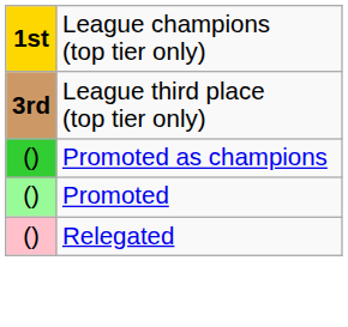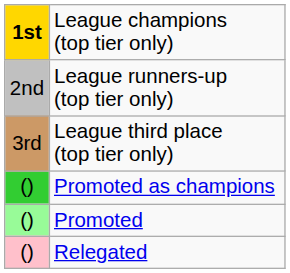+ row: 2nd | League runners-up (top tier only)
League third place (top tier only) | column 1: bold -> normal
